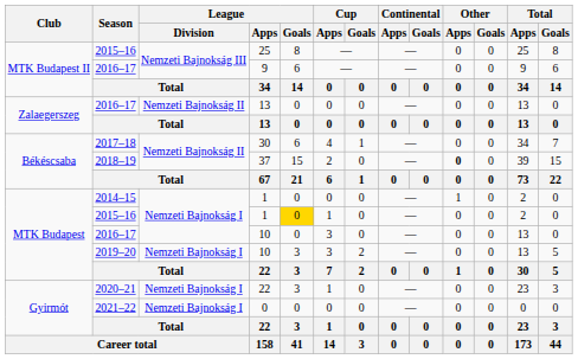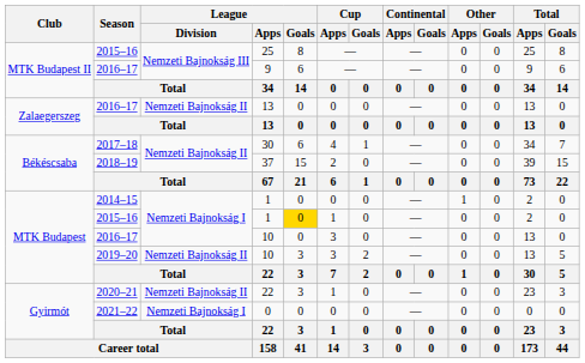37 | Other / Apps: bold -> normal
2019–20 / 10 | League / Division: Nemzeti Bajnokság I -> Nemzeti Bajnokság II
2020–21 / 22 | League / Division: Nemzeti Bajnokság I -> Nemzeti Bajnokság II
